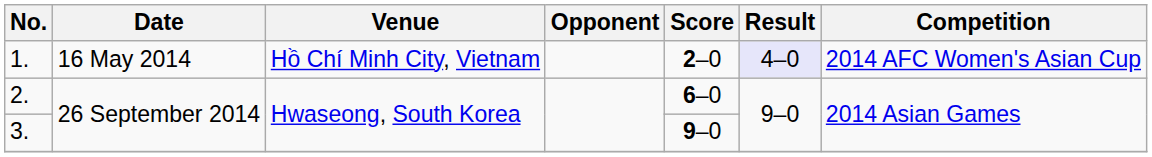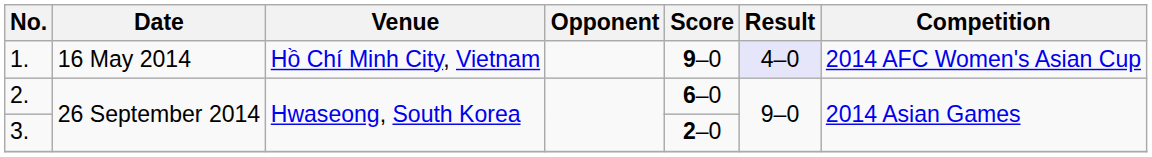1. | Score: 2–0 -> 9–0
3. | Score: 9–0 -> 2–0
